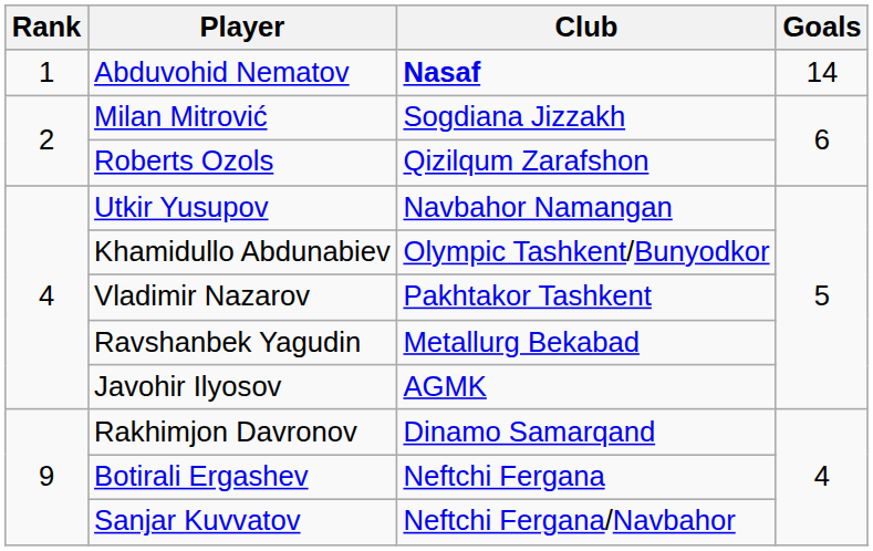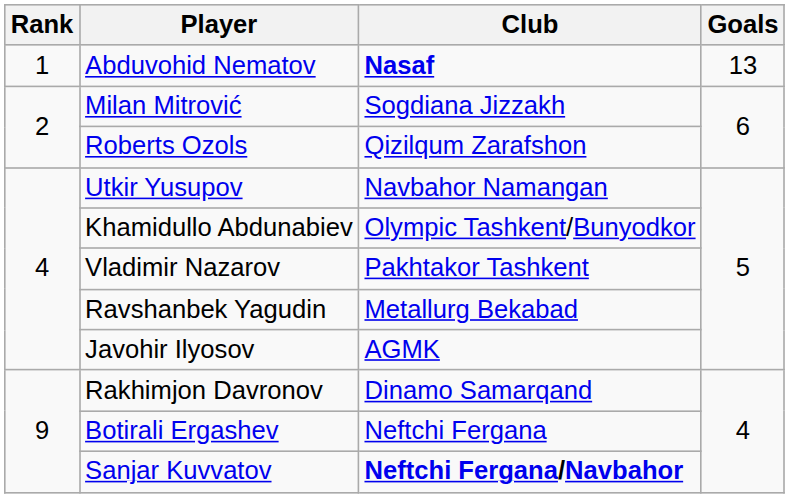Abduvohid Nematov | Goals: 14 -> 13
Sanjar Kuvvatov | Club: normal -> bold
